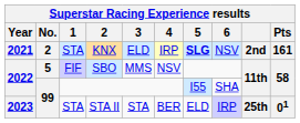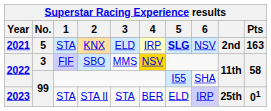KNX | No.: 2 -> 5
KNX | Pts: 161 -> 163
SBO | No.: 5 -> 3
SBO | 4: no background -> gold background
